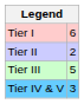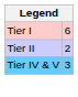- row: Tier III | 5
